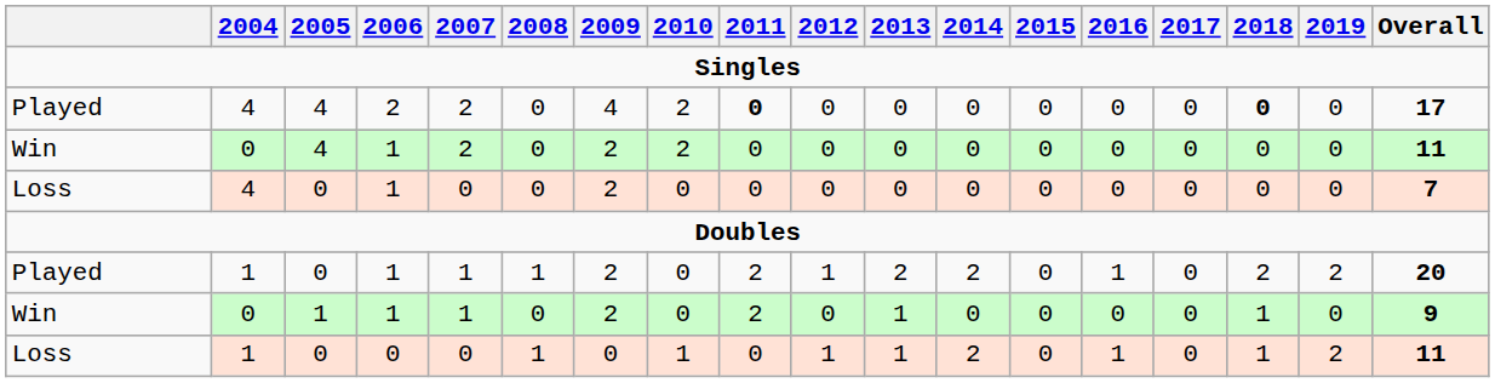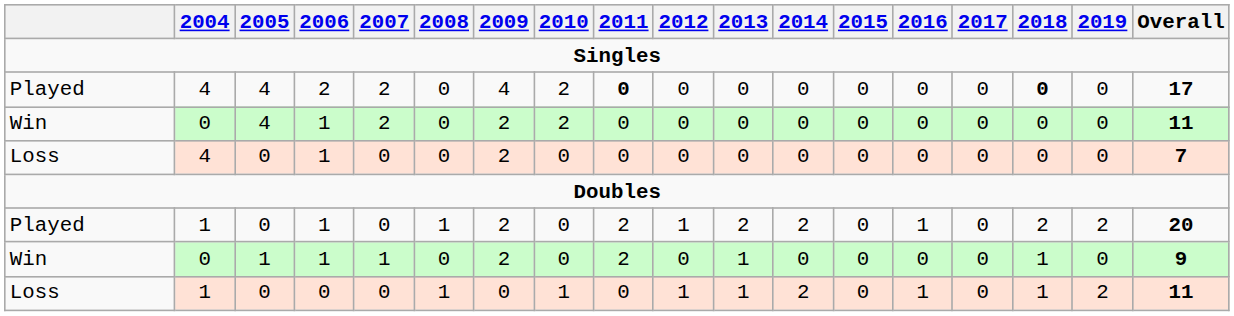Played / 1 | 2007: 1 -> 0
